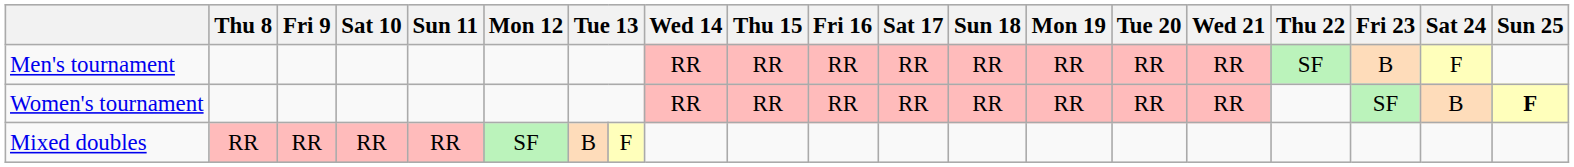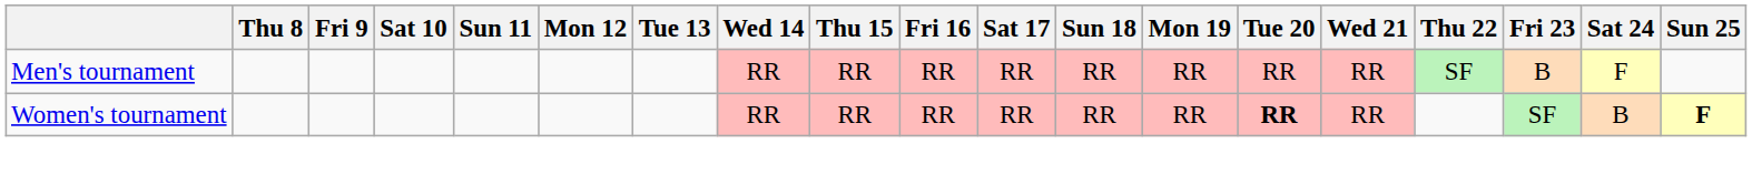Women's tournament | Tue 20: normal -> bold
- row: Mixed doubles | RR | RR | RR | RR | SF | B | F
